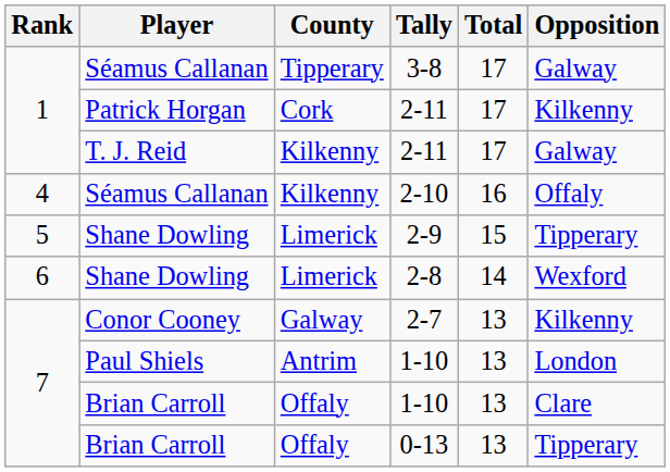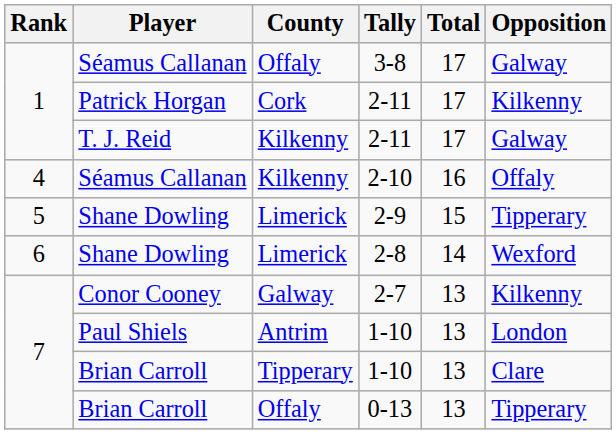3-8 | County: Tipperary -> Offaly
Brian Carroll / 1-10 | County: Offaly -> Tipperary
